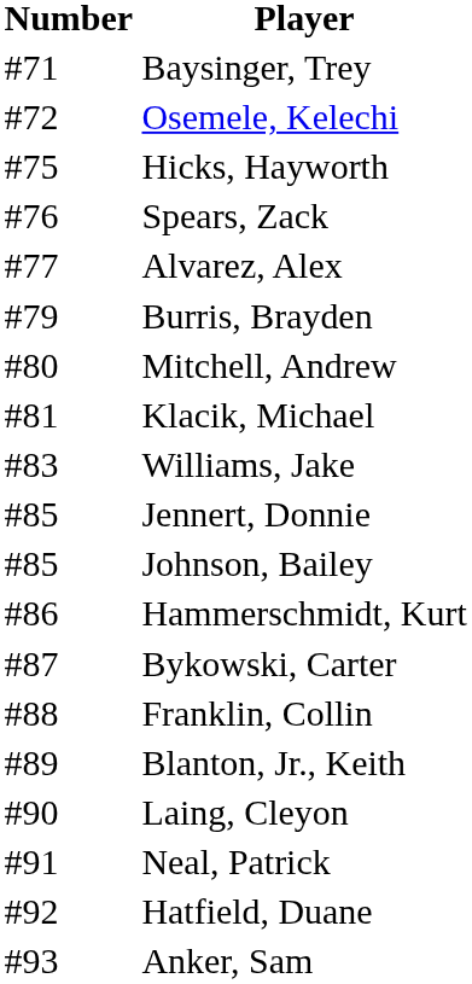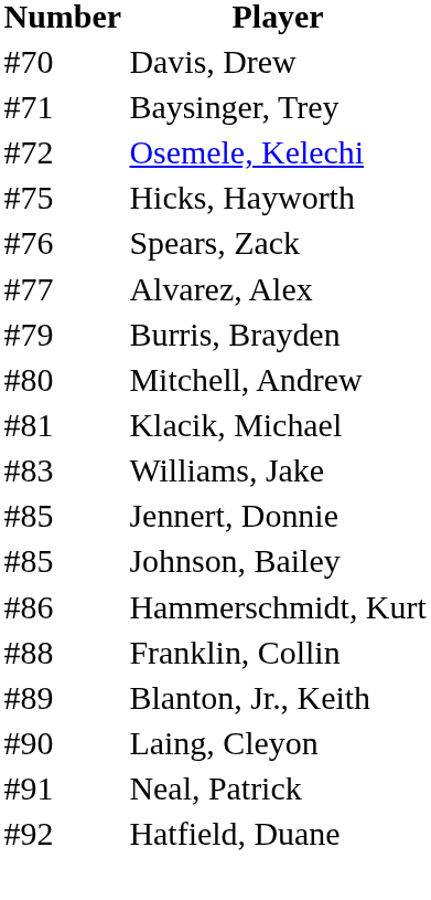+ row: #70 | Davis, Drew
- row: #87 | Bykowski, Carter
- row: #93 | Anker, Sam
